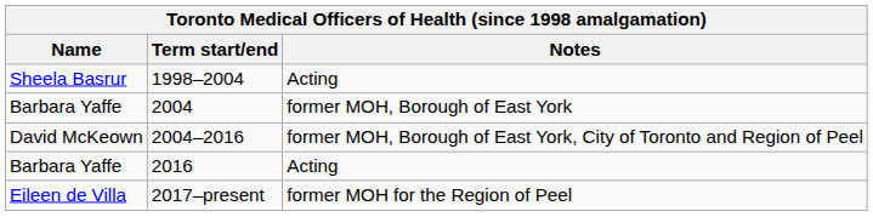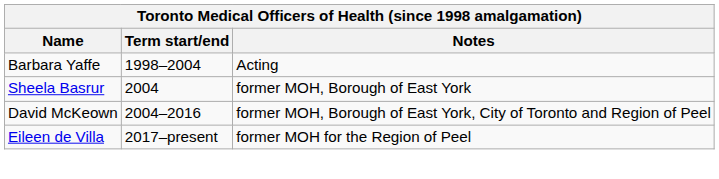1998–2004 | Name: Sheela Basrur -> Barbara Yaffe
2004 | Name: Barbara Yaffe -> Sheela Basrur
- row: Barbara Yaffe | 2016 | Acting
